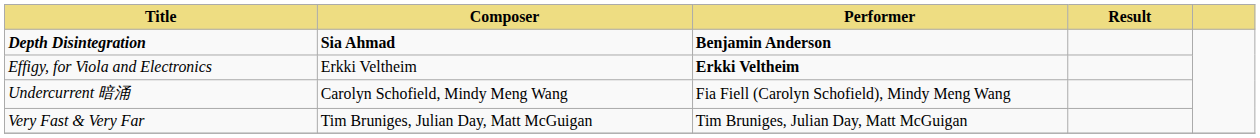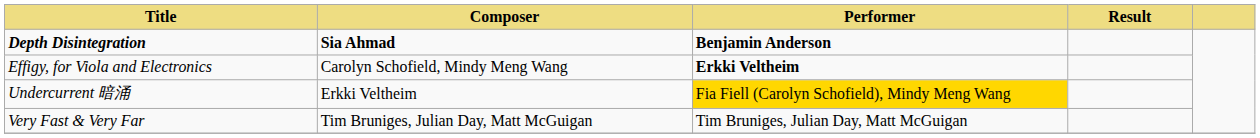Effigy, for Viola and Electronics | Composer: Erkki Veltheim -> Carolyn Schofield, Mindy Meng Wang
Undercurrent 暗涌 | Composer: Carolyn Schofield, Mindy Meng Wang -> Erkki Veltheim
Undercurrent 暗涌 | Performer: no background -> gold background
